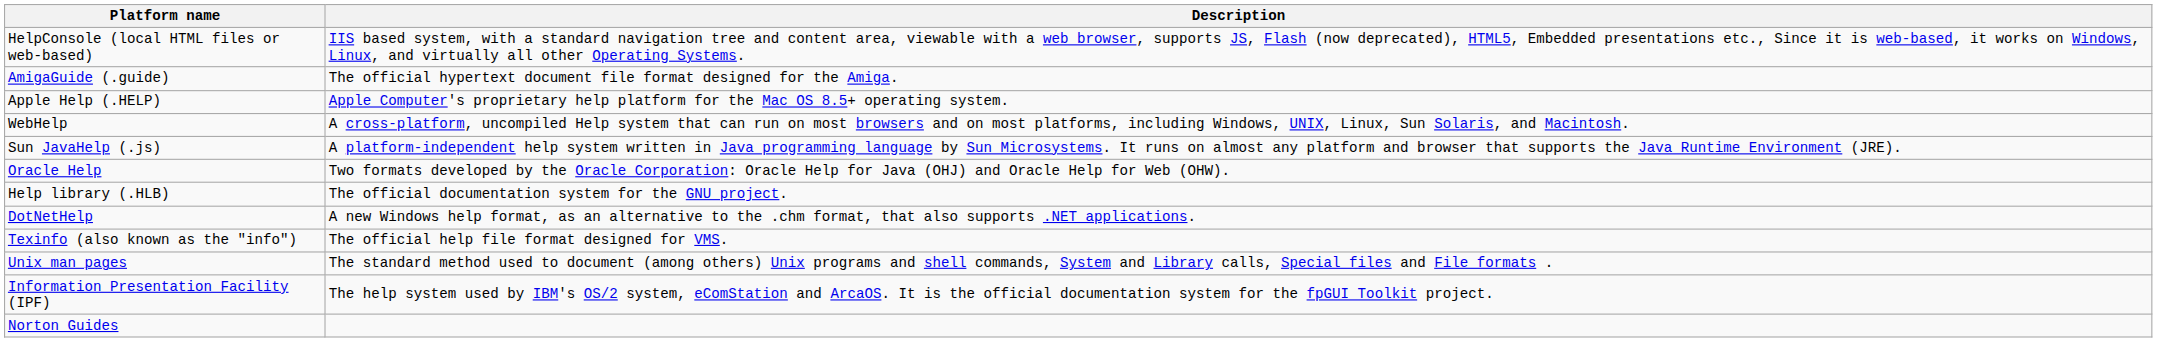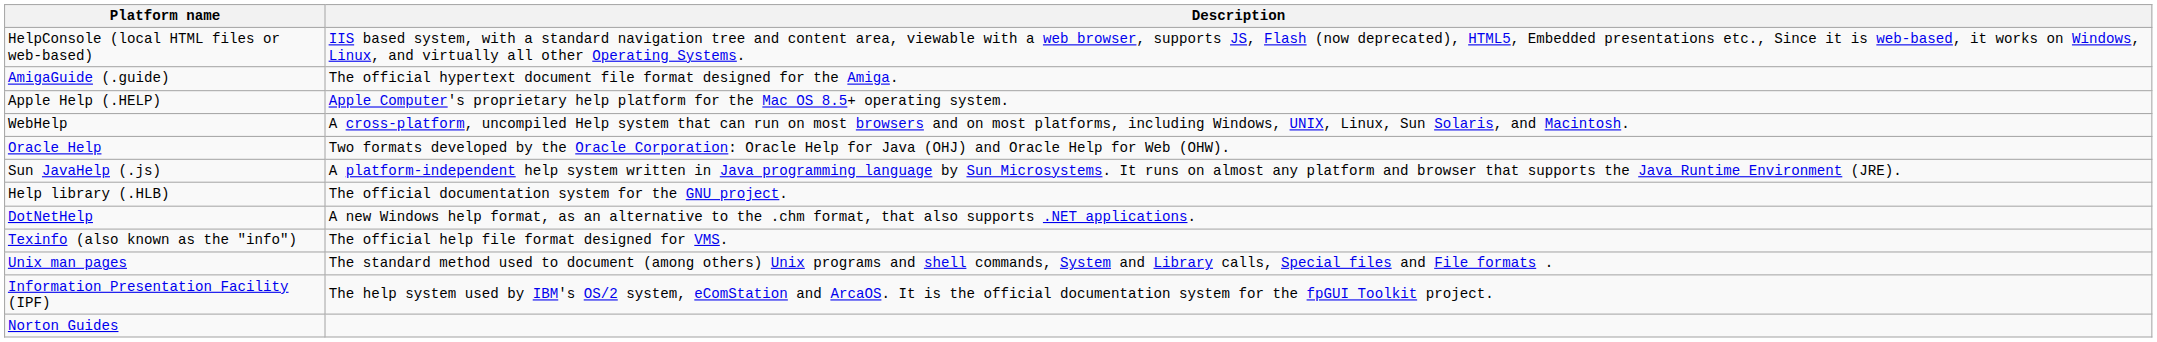rows swapped: Sun JavaHelp (.js) <-> Oracle Help
